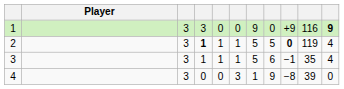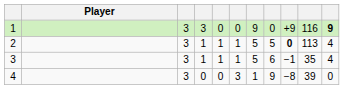2 | column 4: bold -> normal
2 | column 10: 119 -> 113
